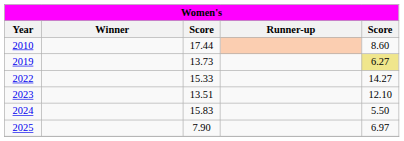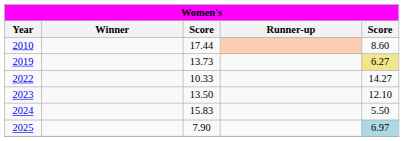2022 | column 3: 15.33 -> 10.33
2023 | column 3: 13.51 -> 13.50
2025 | column 5: no background -> lightblue background
